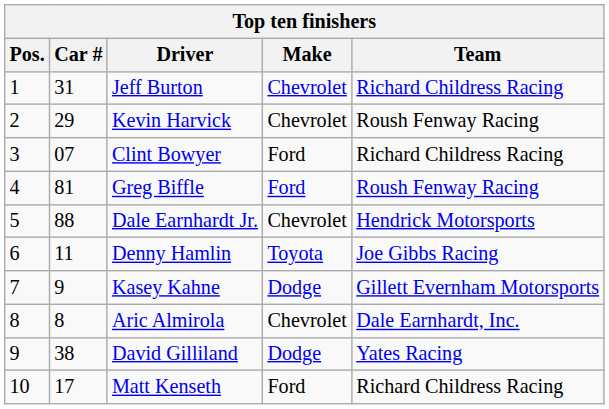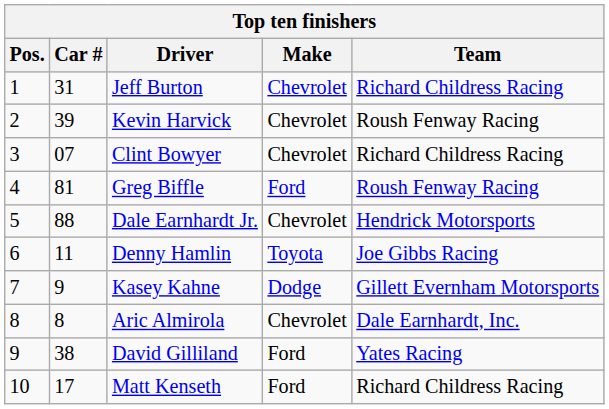Kevin Harvick | Car #: 29 -> 39
Clint Bowyer | Make: Ford -> Chevrolet
David Gilliland | Make: Dodge -> Ford
